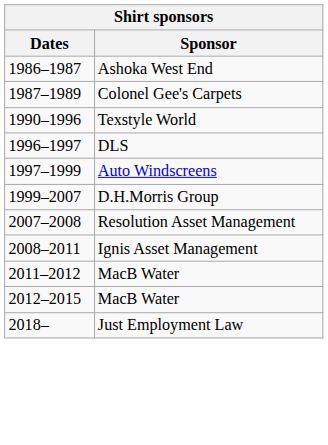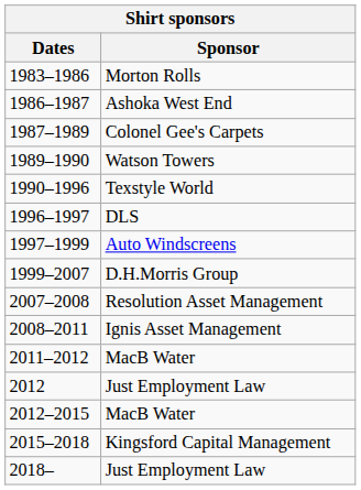+ row: 1983–1986 | Morton Rolls
+ row: 1989–1990 | Watson Towers
+ row: 2012 | Just Employment Law
+ row: 2015–2018 | Kingsford Capital Management
